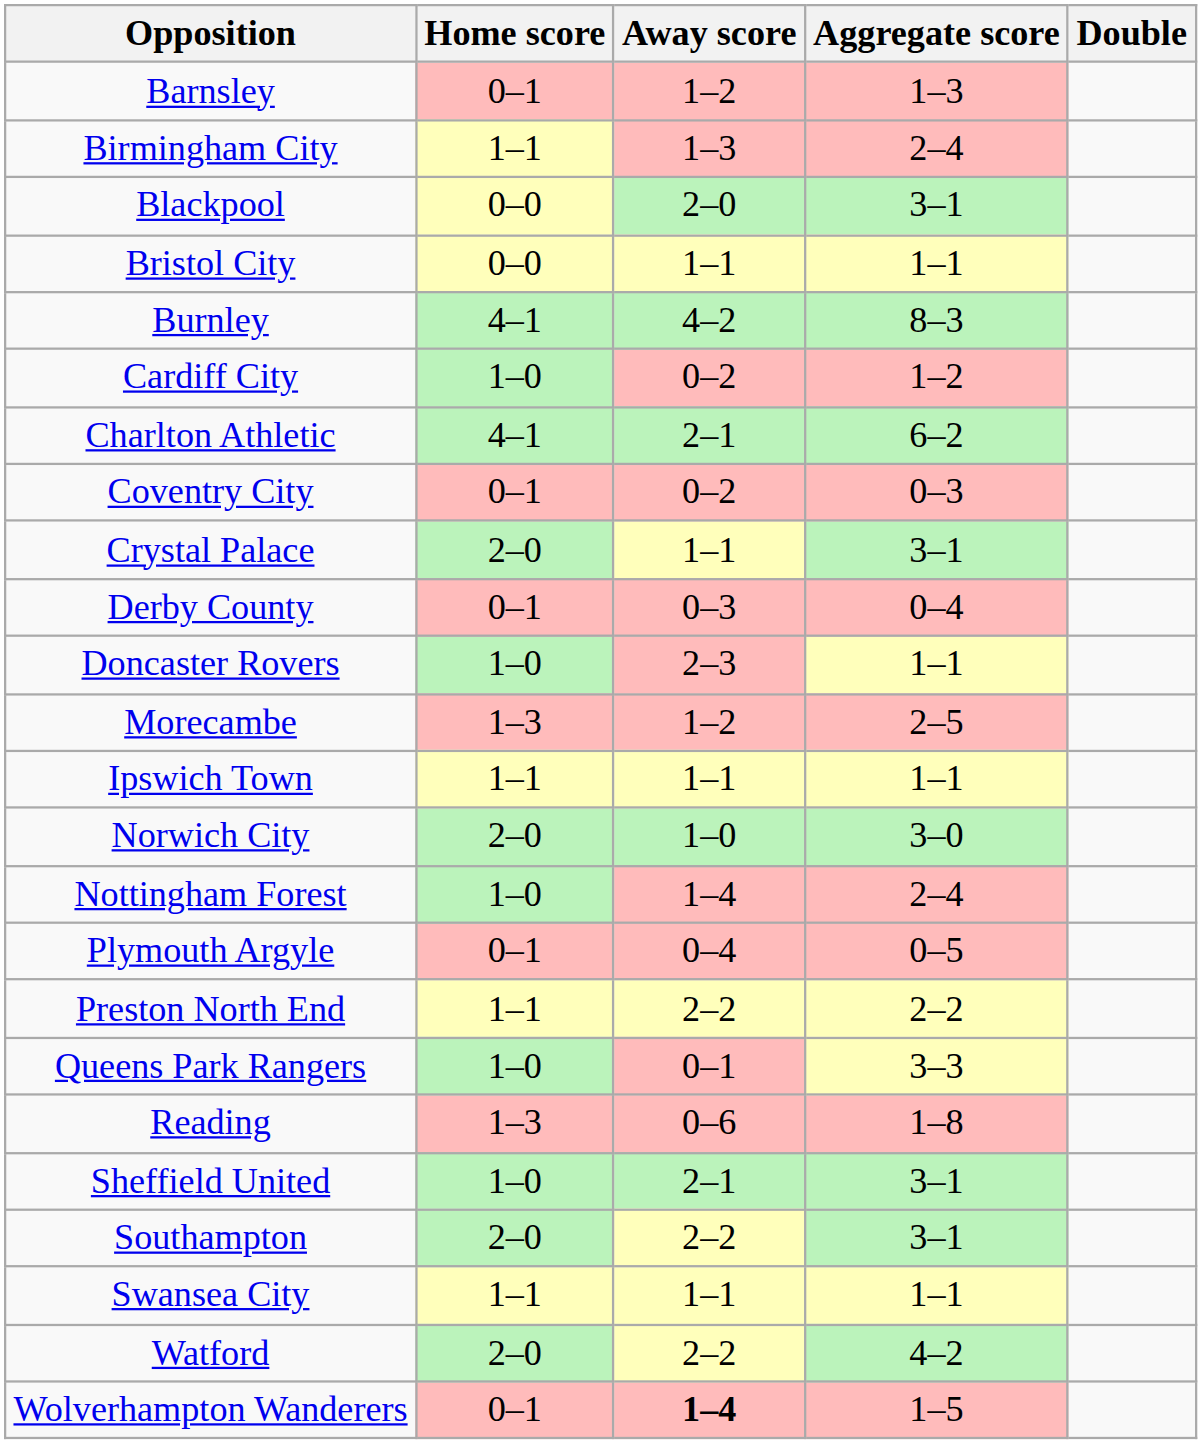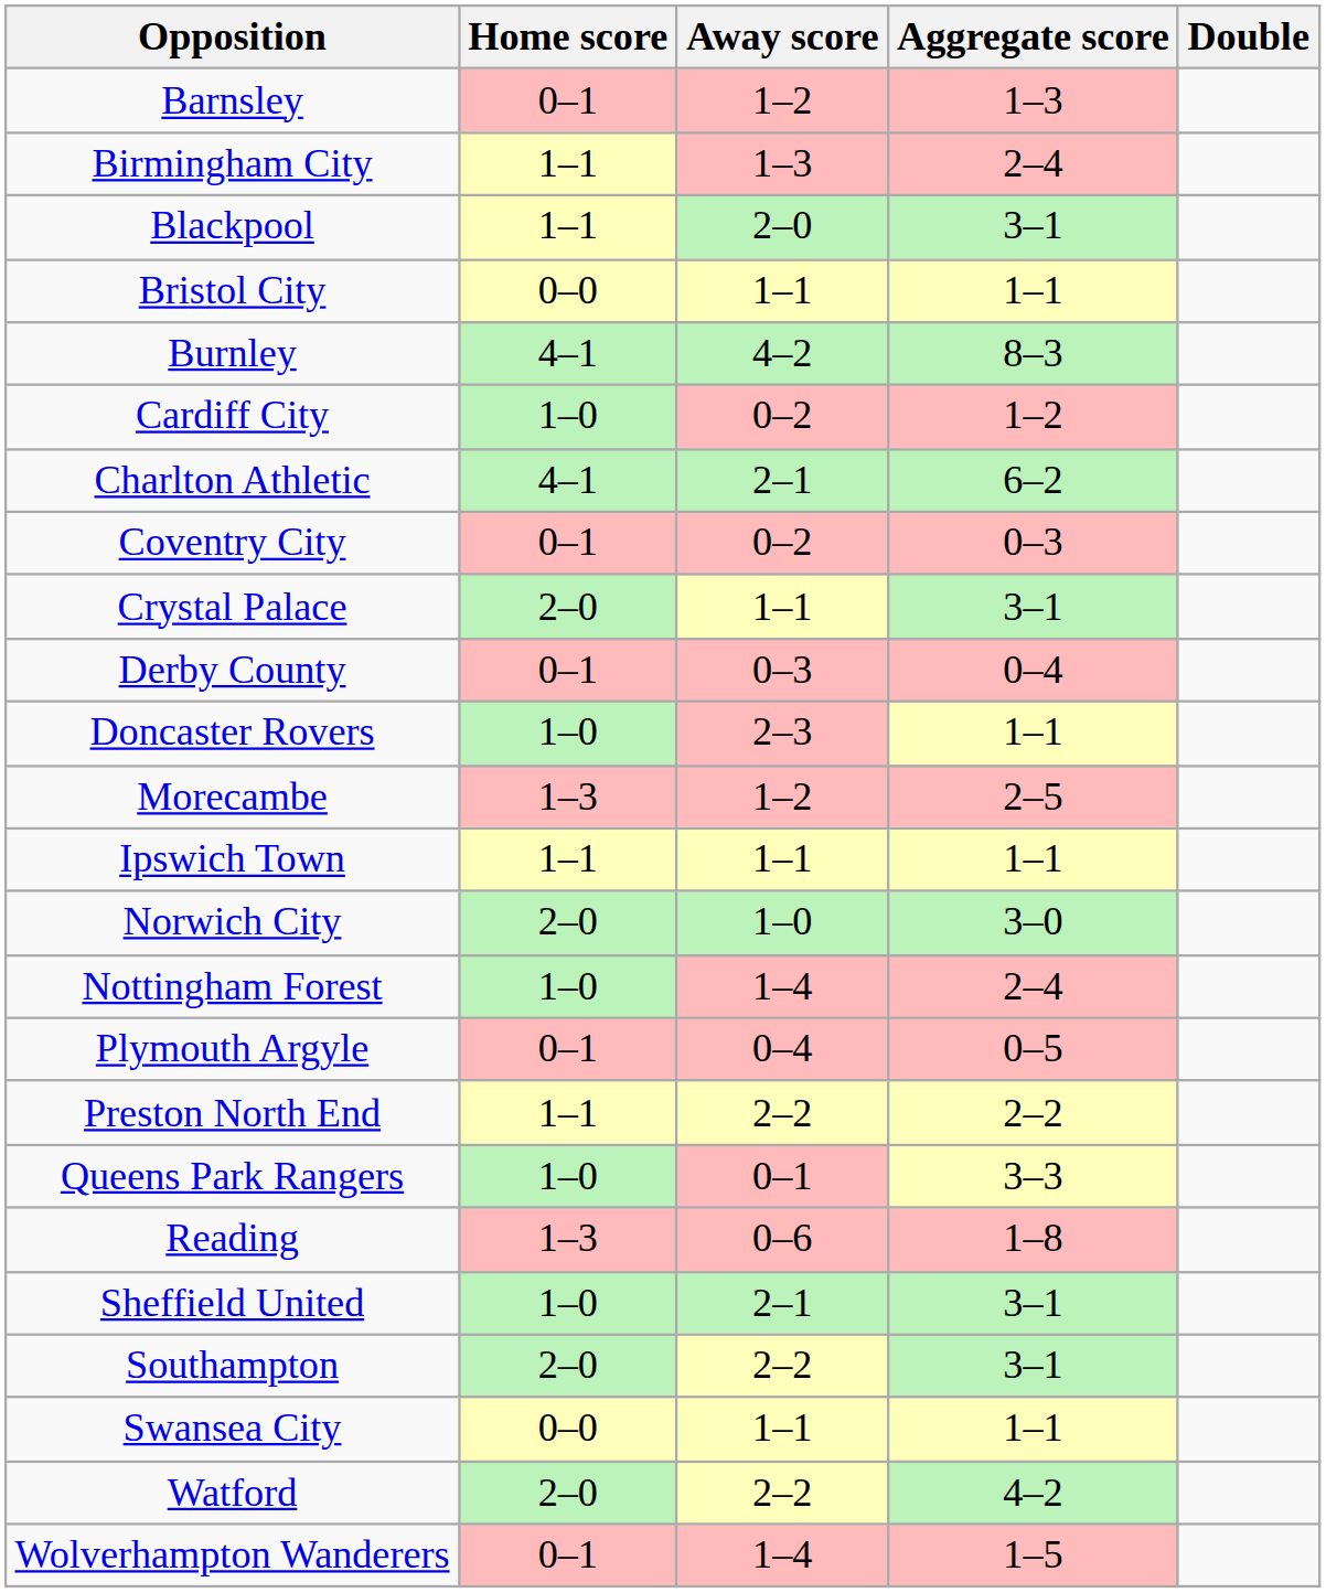Blackpool | Home score: 0–0 -> 1–1
Swansea City | Home score: 1–1 -> 0–0
Wolverhampton Wanderers | Away score: bold -> normal
